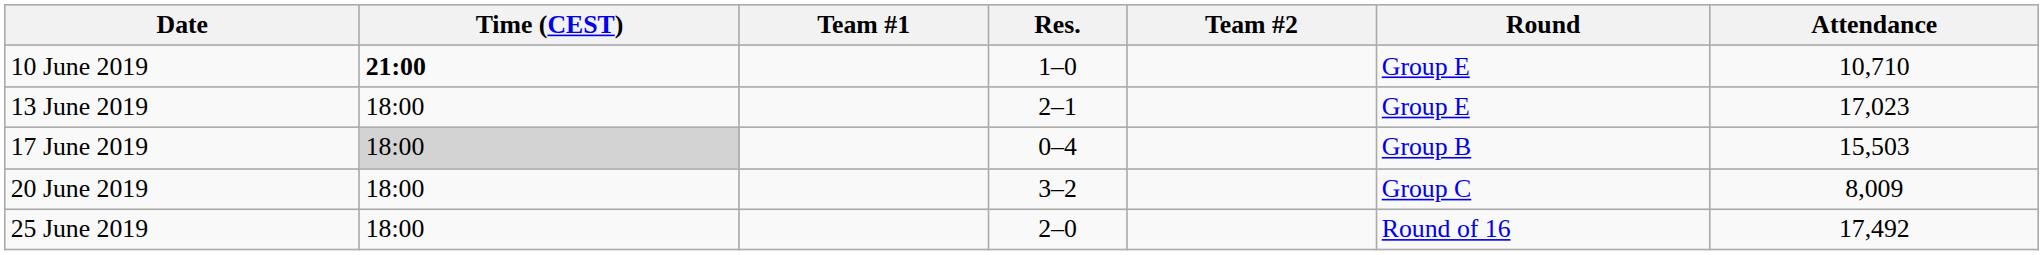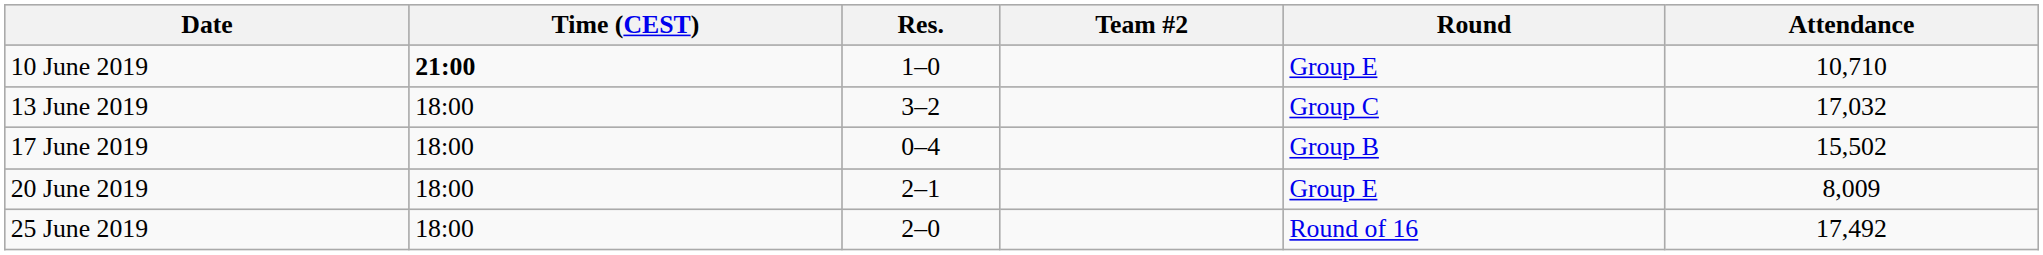- column: Team #1
13 June 2019 | Res.: 2–1 -> 3–2
13 June 2019 | Round: Group E -> Group C
13 June 2019 | Attendance: 17,023 -> 17,032
17 June 2019 | Time (CEST): lightgrey background -> no background
17 June 2019 | Attendance: 15,503 -> 15,502
20 June 2019 | Res.: 3–2 -> 2–1
20 June 2019 | Round: Group C -> Group E
